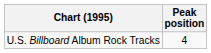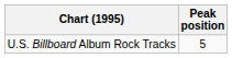U.S. Billboard Album Rock Tracks | Peak position: 4 -> 5
